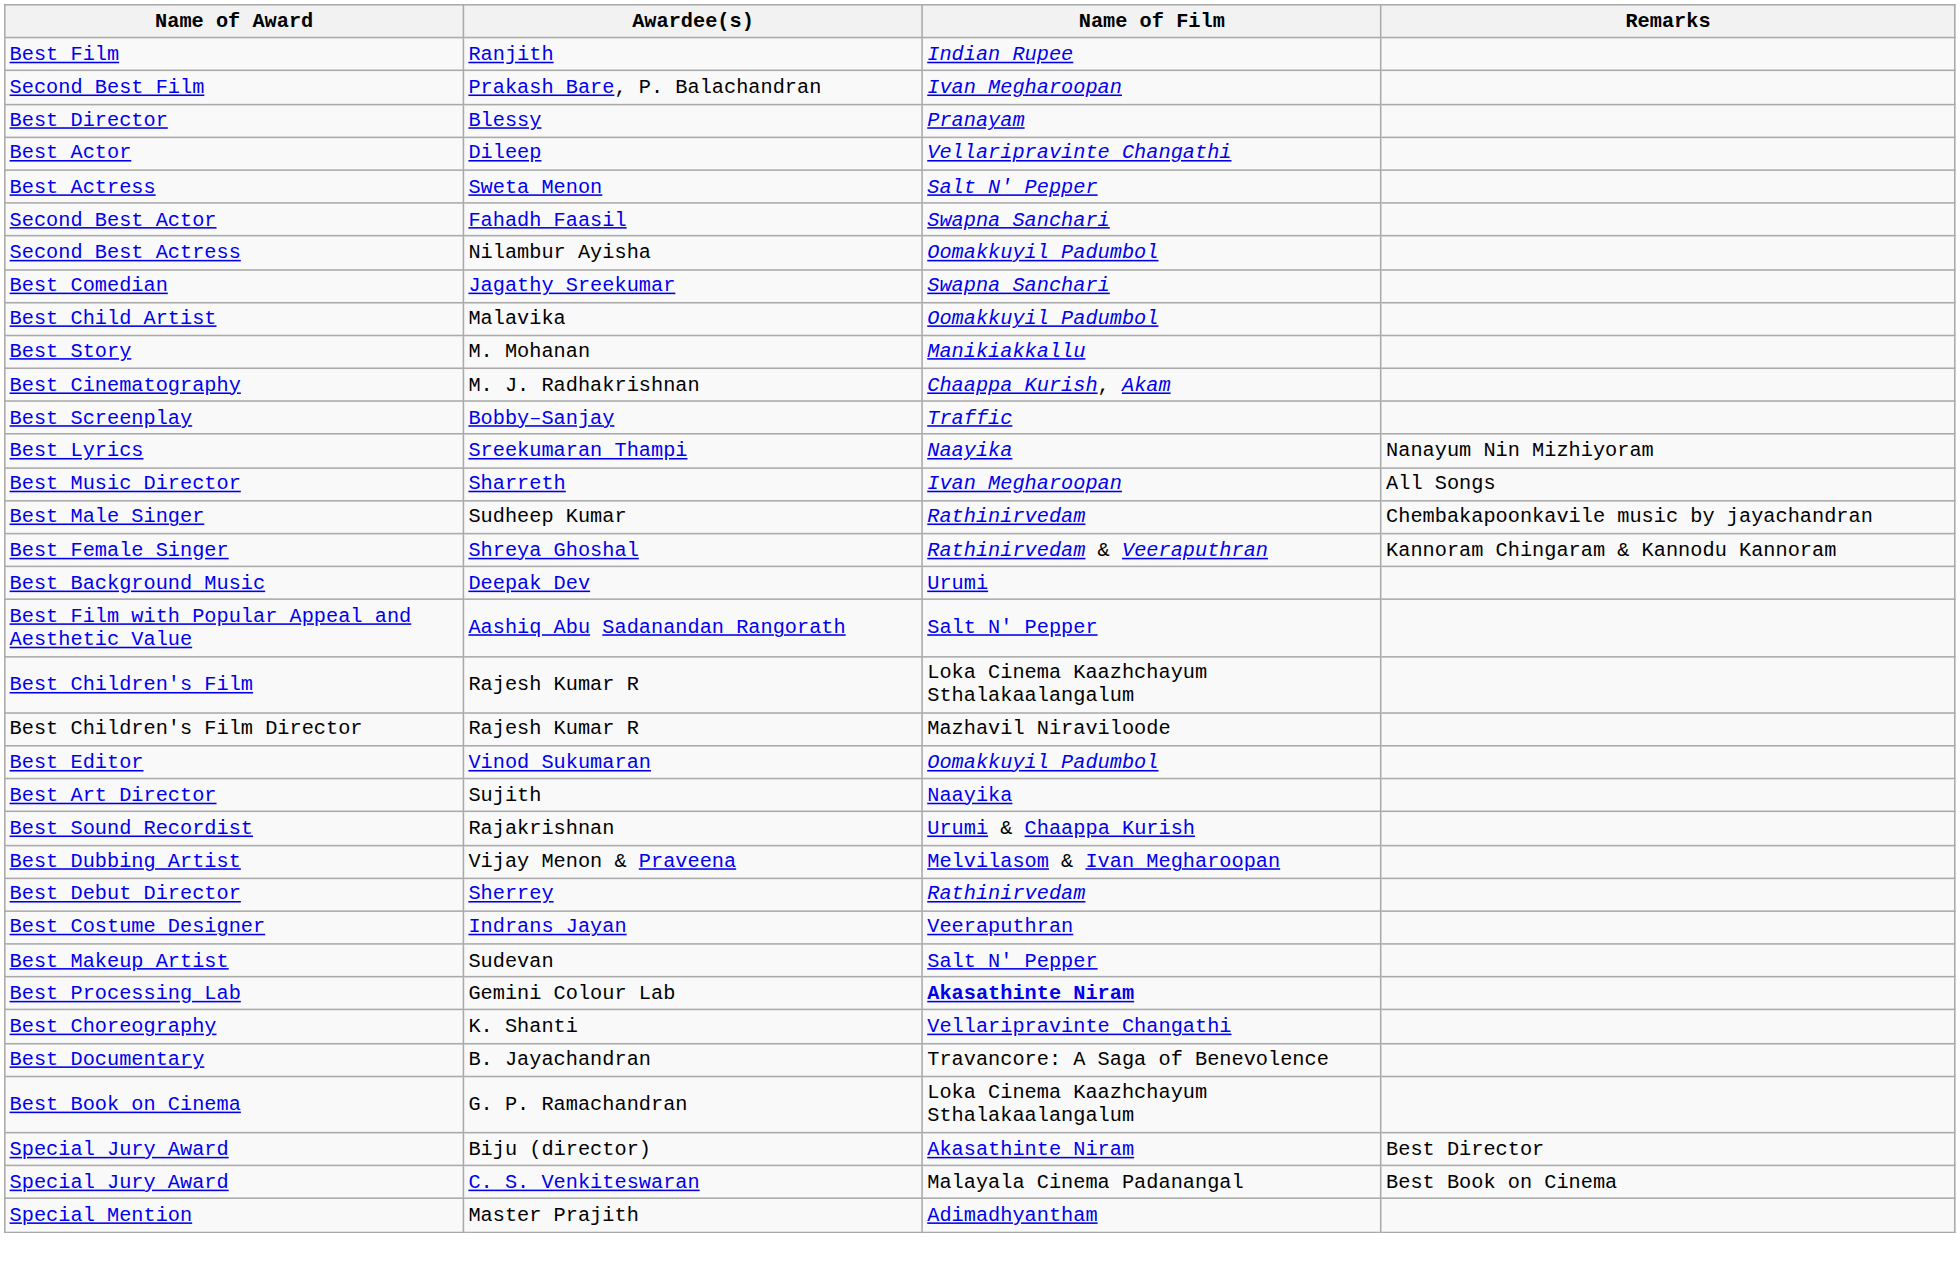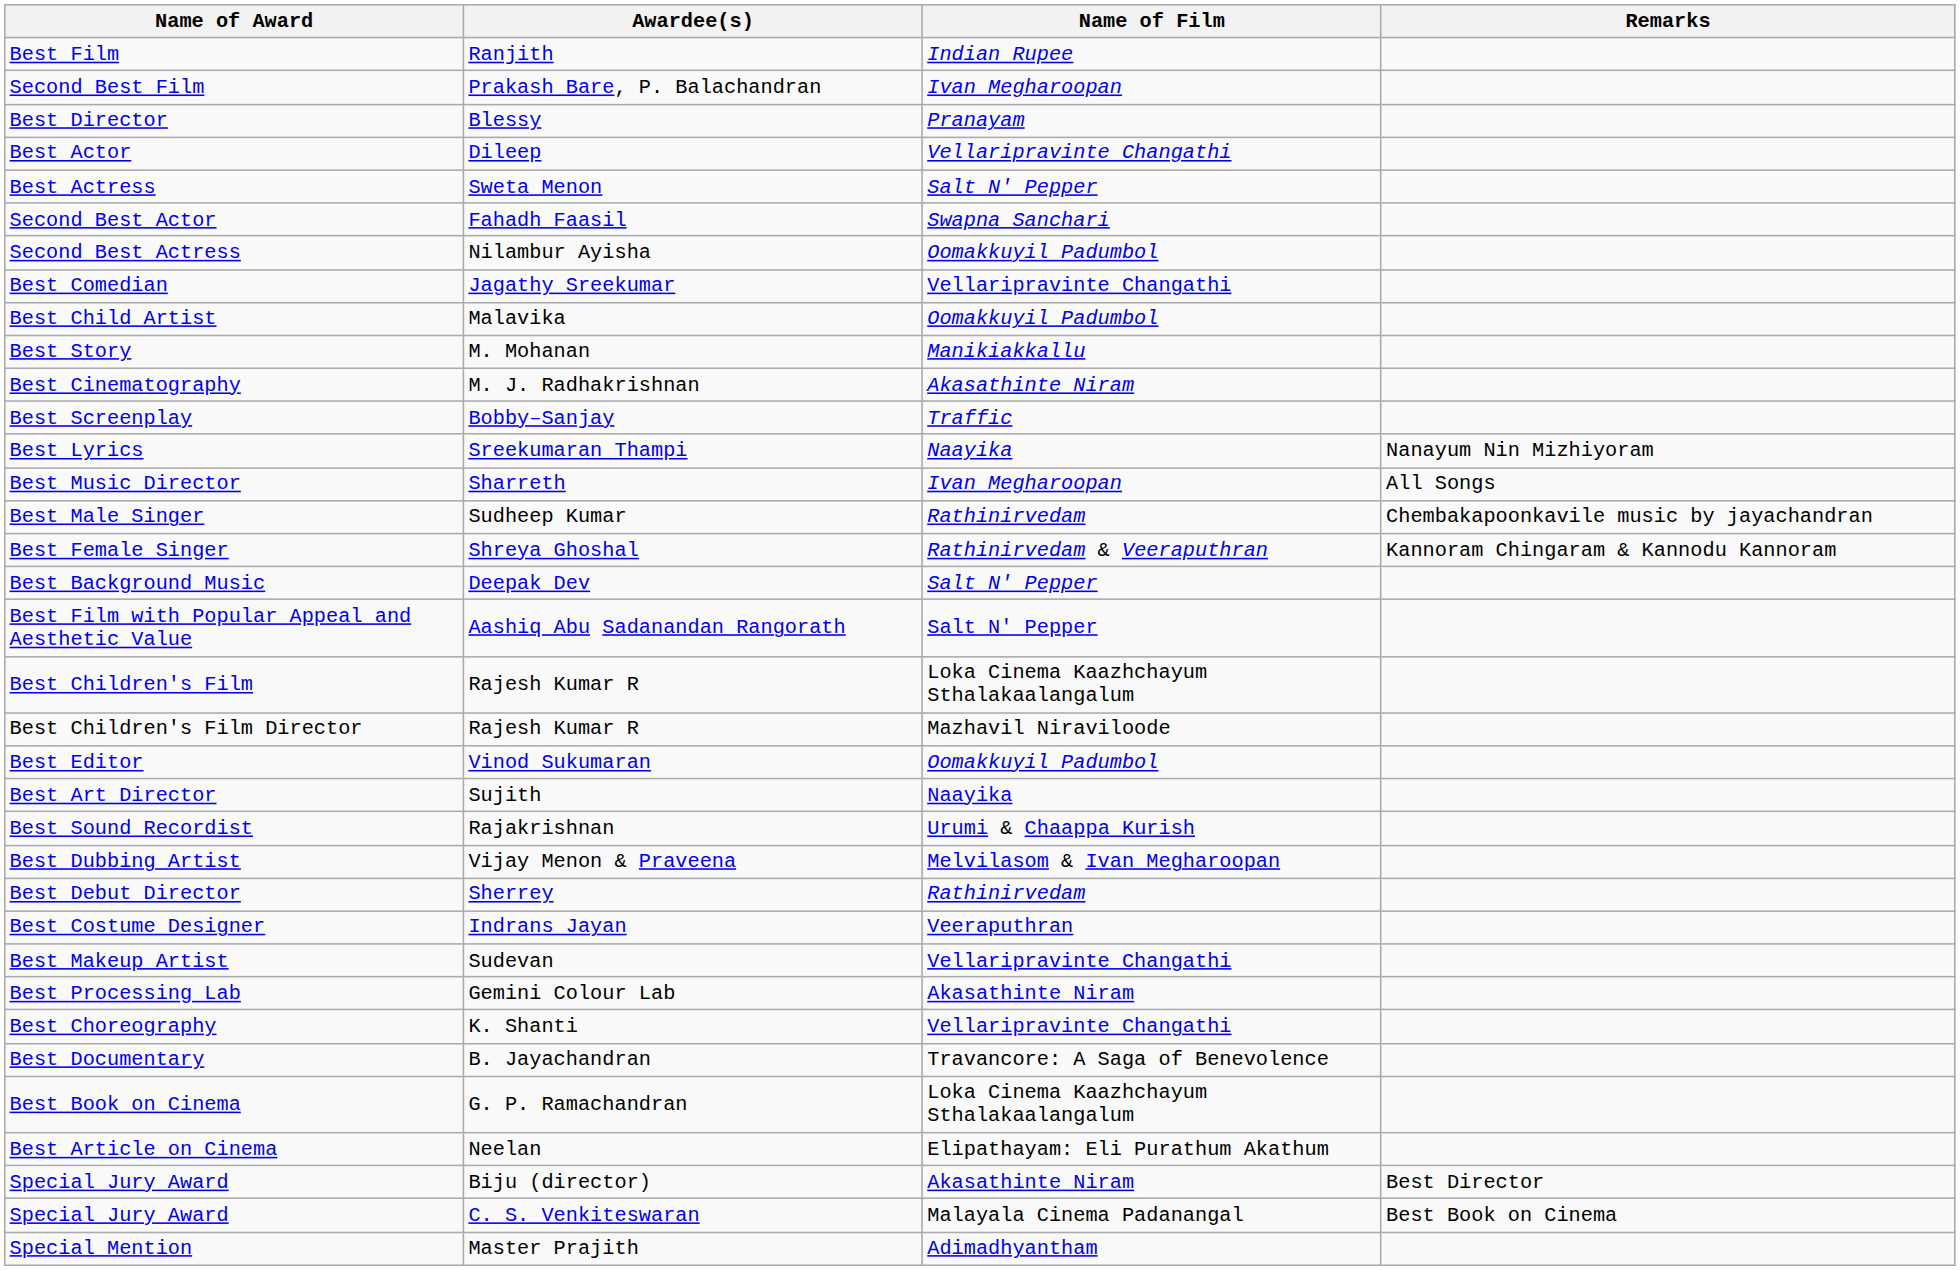Best Comedian | Name of Film: Swapna Sanchari -> Vellaripravinte Changathi
Best Cinematography | Name of Film: Chaappa Kurish, Akam -> Akasathinte Niram
Best Background Music | Name of Film: Urumi -> Salt N' Pepper
Best Makeup Artist | Name of Film: Salt N' Pepper -> Vellaripravinte Changathi
Best Processing Lab | Name of Film: bold -> normal
+ row: Best Article on Cinema | Neelan | Elipathayam: Eli Purathum Akathum
